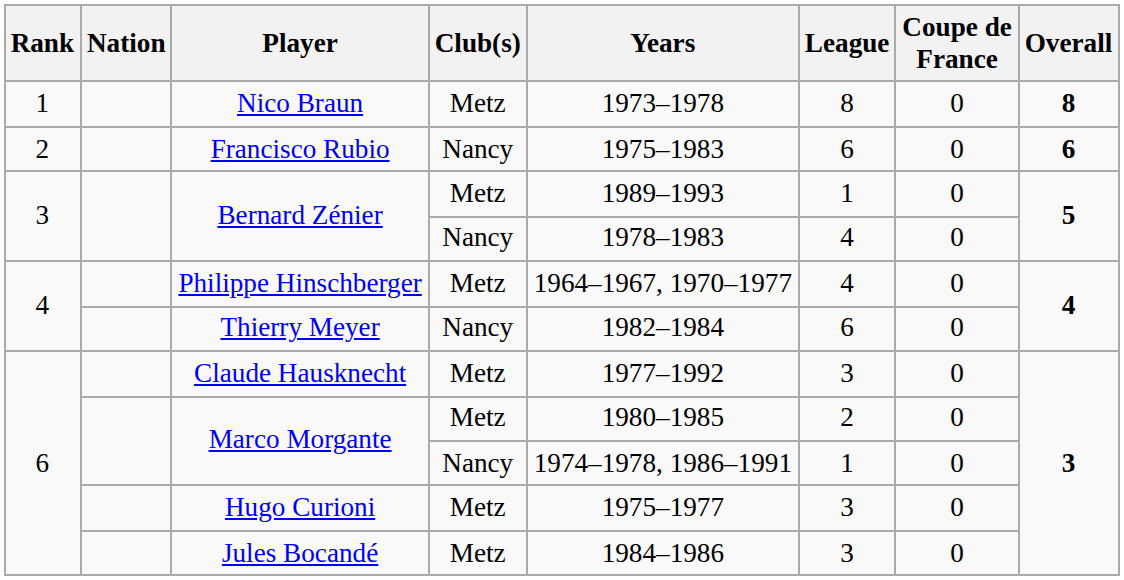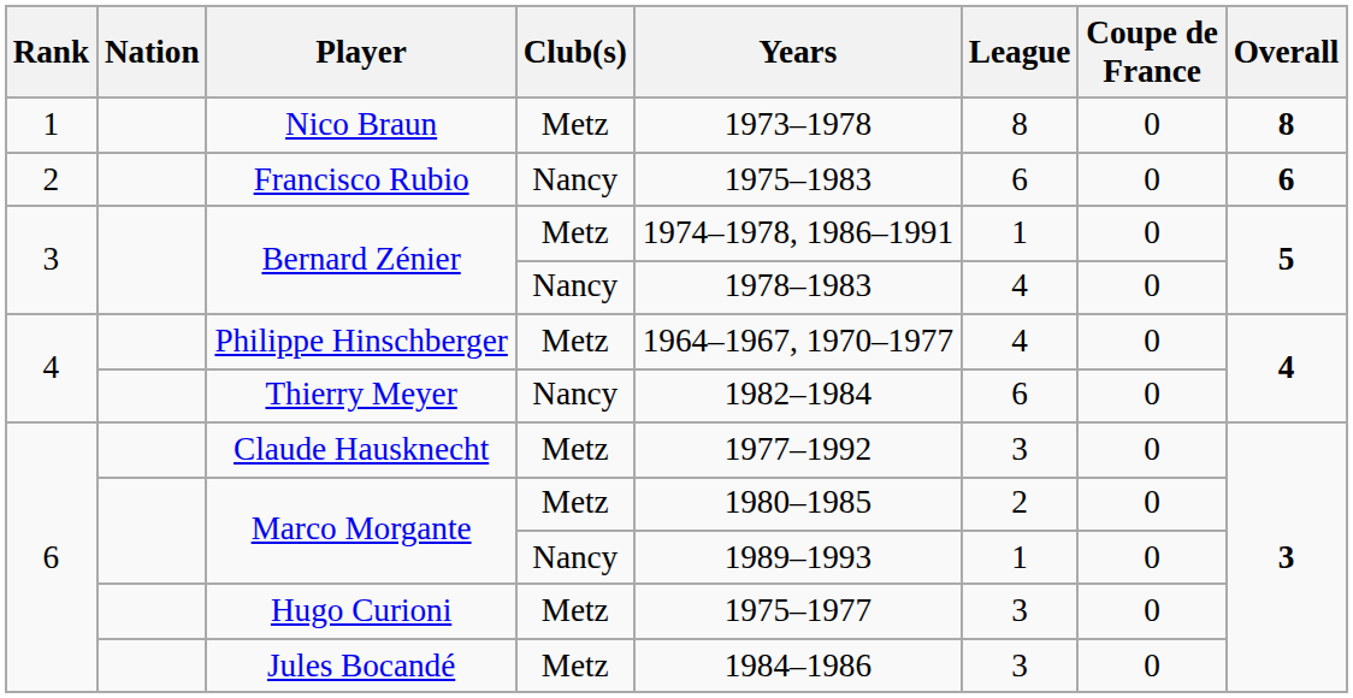Bernard Zénier / Metz | Years: 1989–1993 -> 1974–1978, 1986–1991
Marco Morgante / Nancy | Years: 1974–1978, 1986–1991 -> 1989–1993
